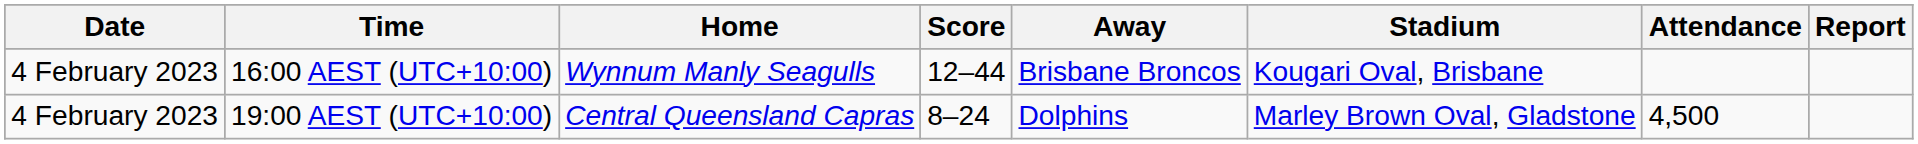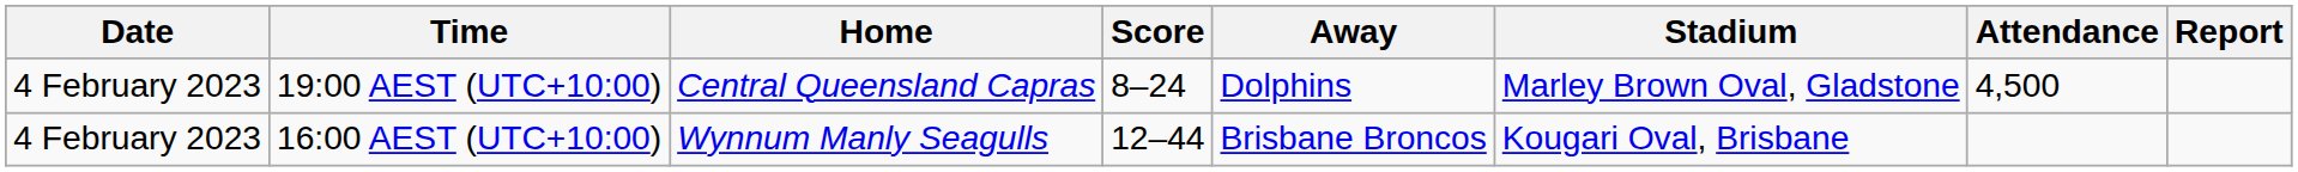rows swapped: 16:00 AEST (UTC+10:00) <-> 19:00 AEST (UTC+10:00)
